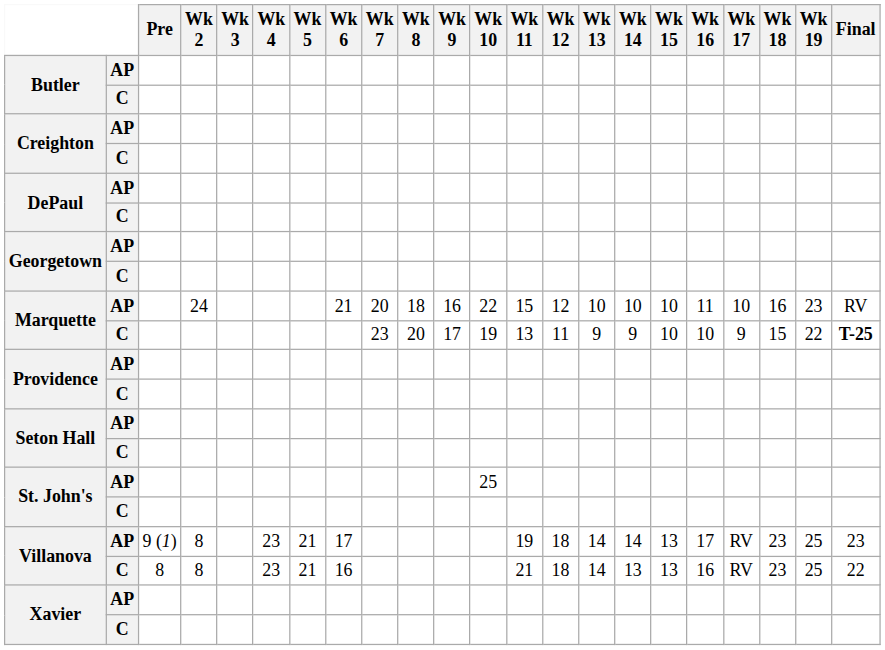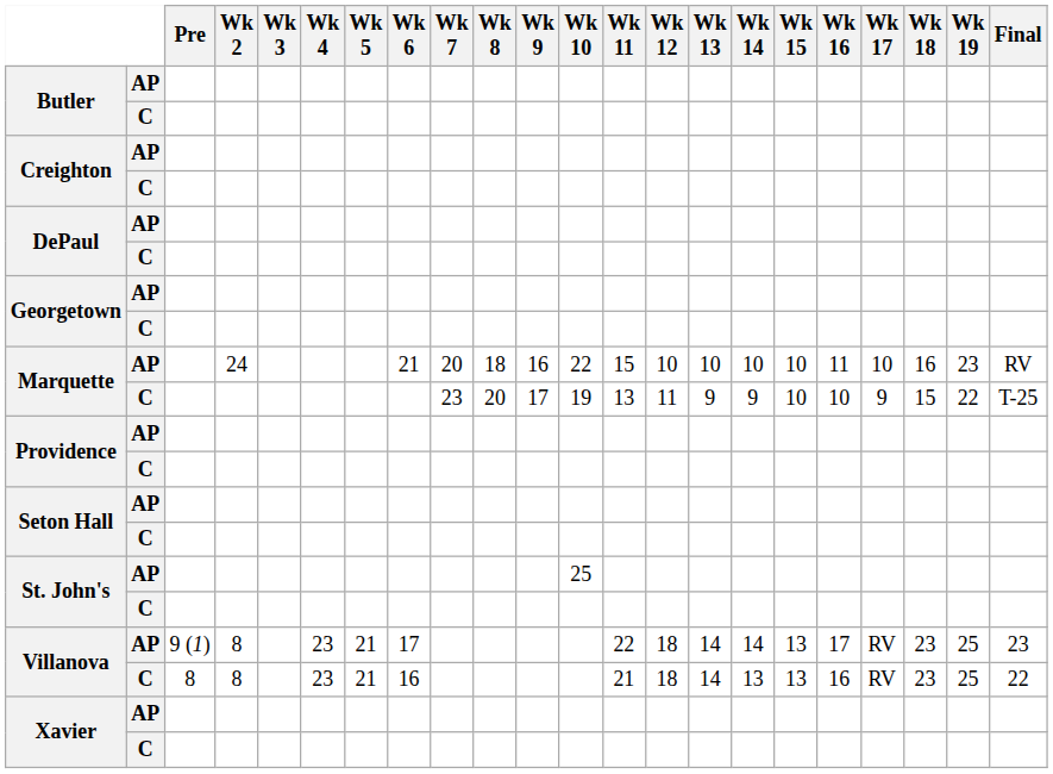Marquette / AP | Wk 12: 12 -> 10
Marquette / C | Final: bold -> normal
Villanova / AP | Wk 11: 19 -> 22
